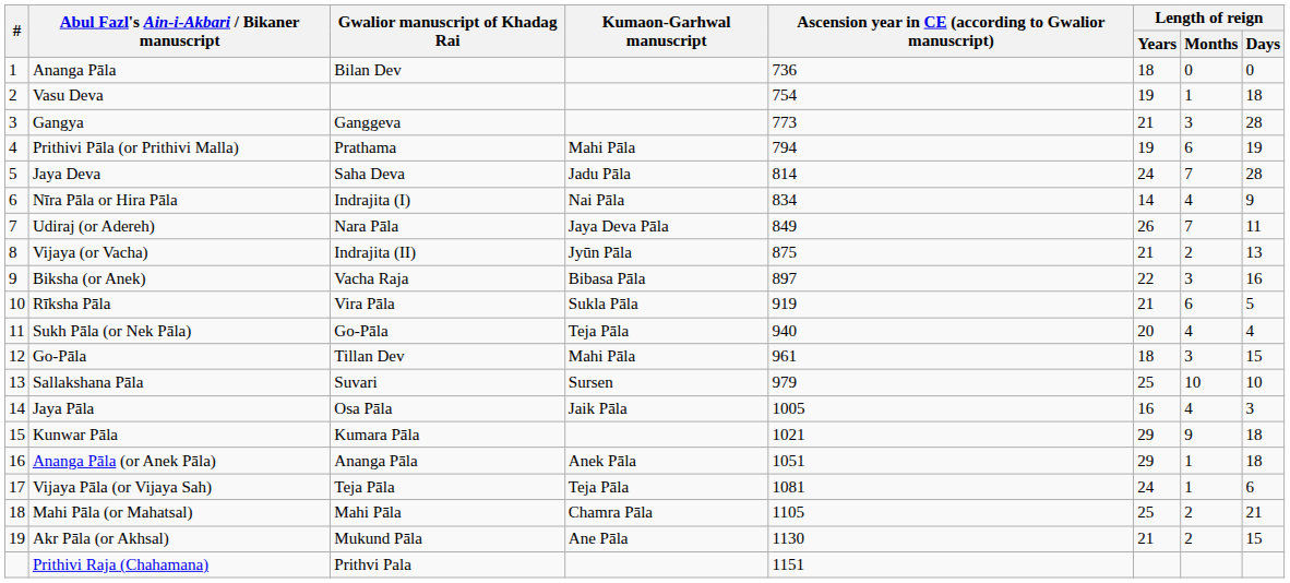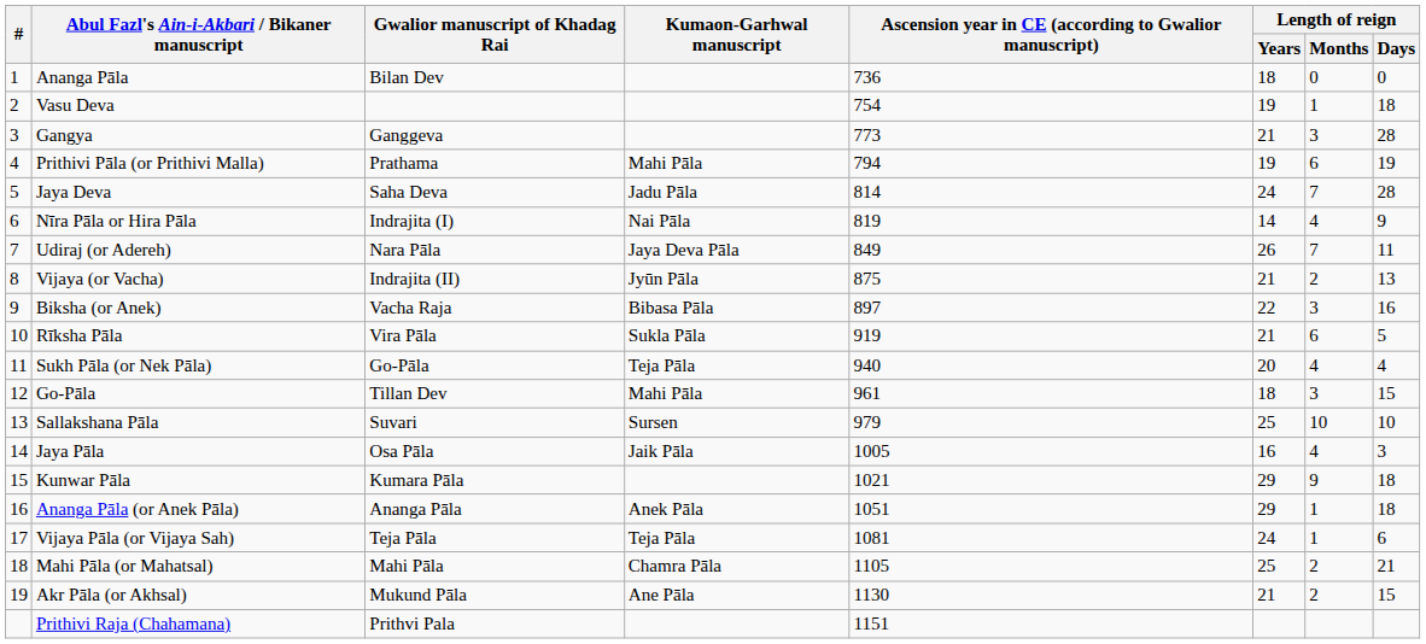Nīra Pāla or Hira Pāla | Ascension year in CE (according to Gwalior manuscript): 834 -> 819
